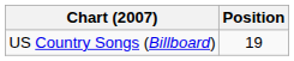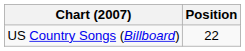US Country Songs (Billboard) | Position: 19 -> 22
